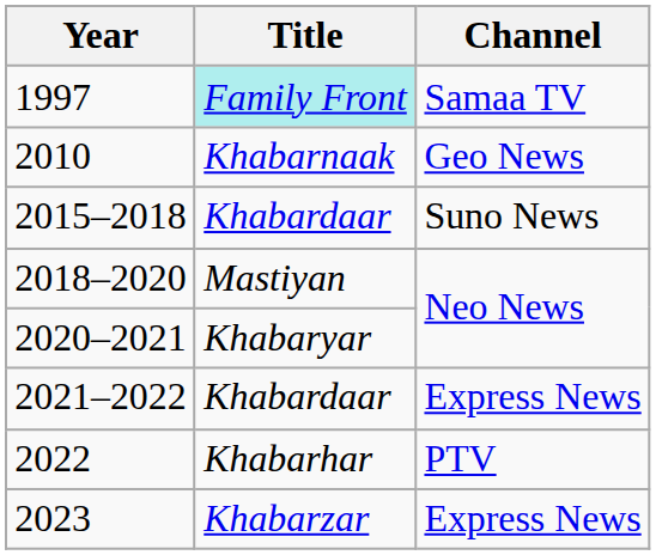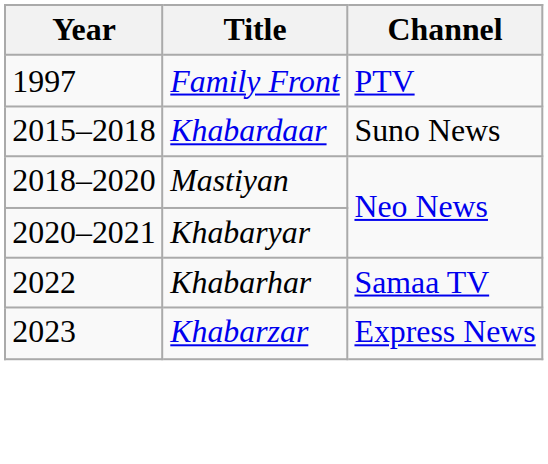1997 | Title: paleturquoise background -> no background
1997 | Channel: Samaa TV -> PTV
- row: 2010 | Khabarnaak | Geo News
- row: 2021–2022 | Khabardaar | Express News
2022 | Channel: PTV -> Samaa TV
